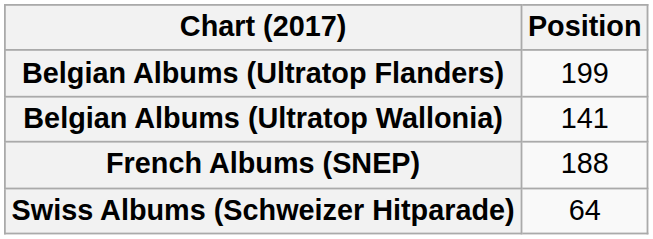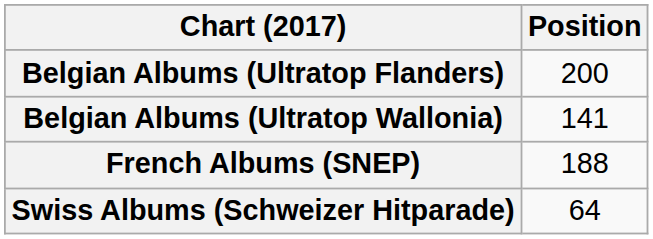Belgian Albums (Ultratop Flanders) | Position: 199 -> 200
